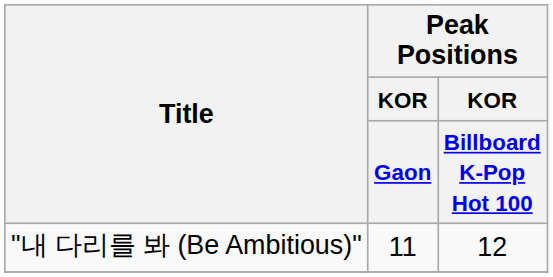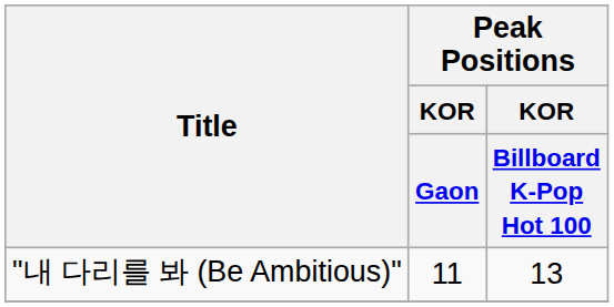"내 다리를 봐 (Be Ambitious)" | Peak Positions / KOR / Billboard K-Pop Hot 100: 12 -> 13
